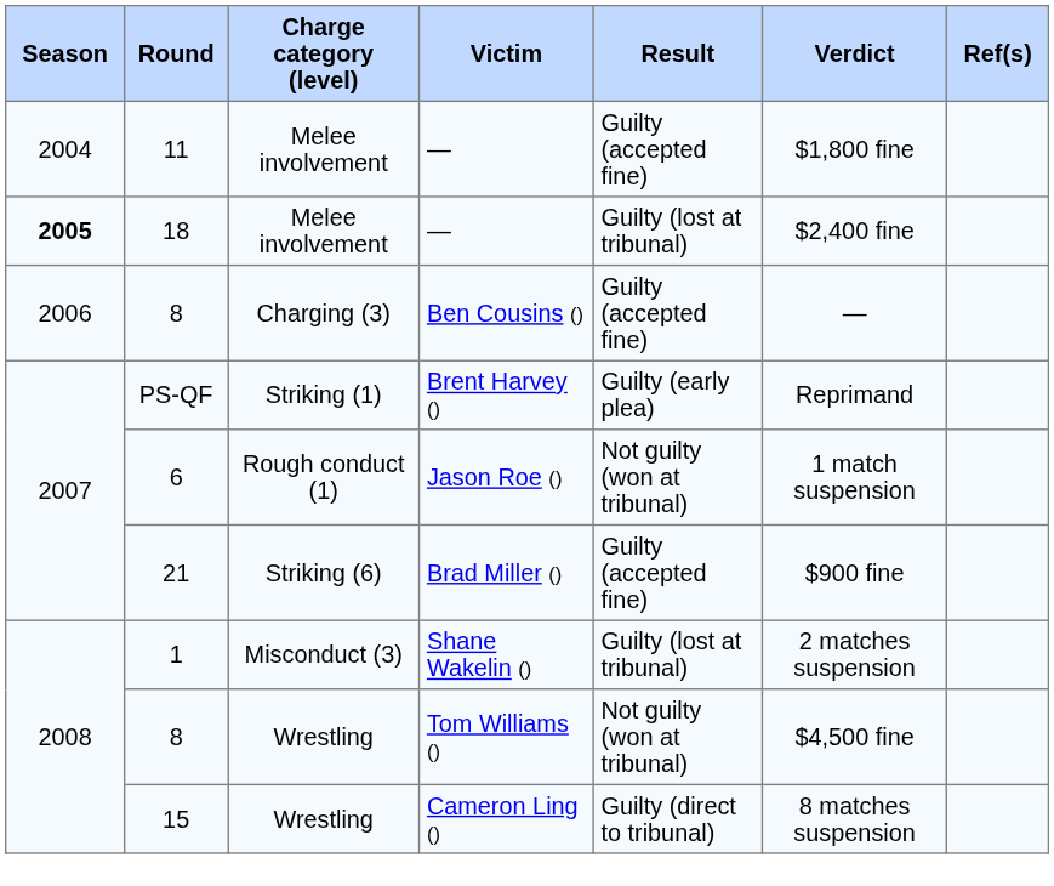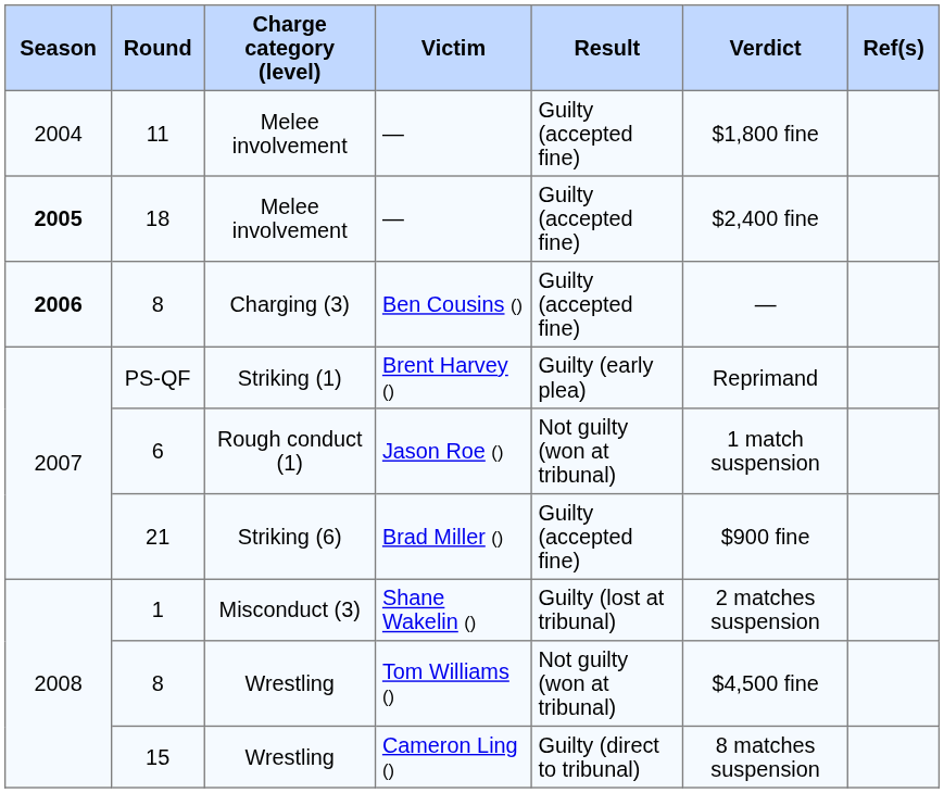18 | Result: Guilty (lost at tribunal) -> Guilty (accepted fine)
8 / Ben Cousins () | Season: normal -> bold
